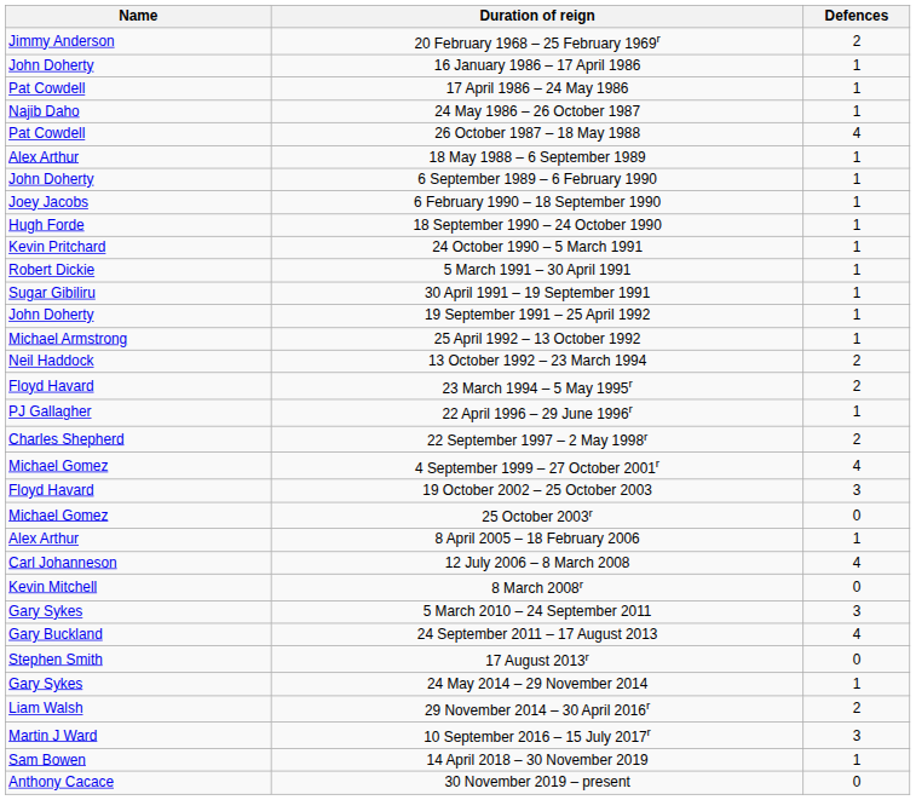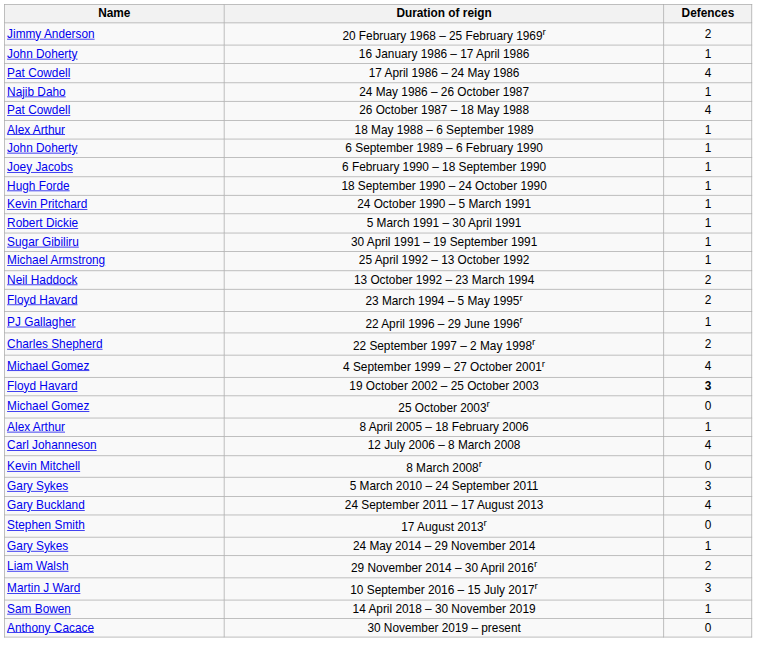17 April 1986 – 24 May 1986 | Defences: 1 -> 4
- row: John Doherty | 19 September 1991 – 25 April 1992 | 1
19 October 2002 – 25 October 2003 | Defences: normal -> bold
